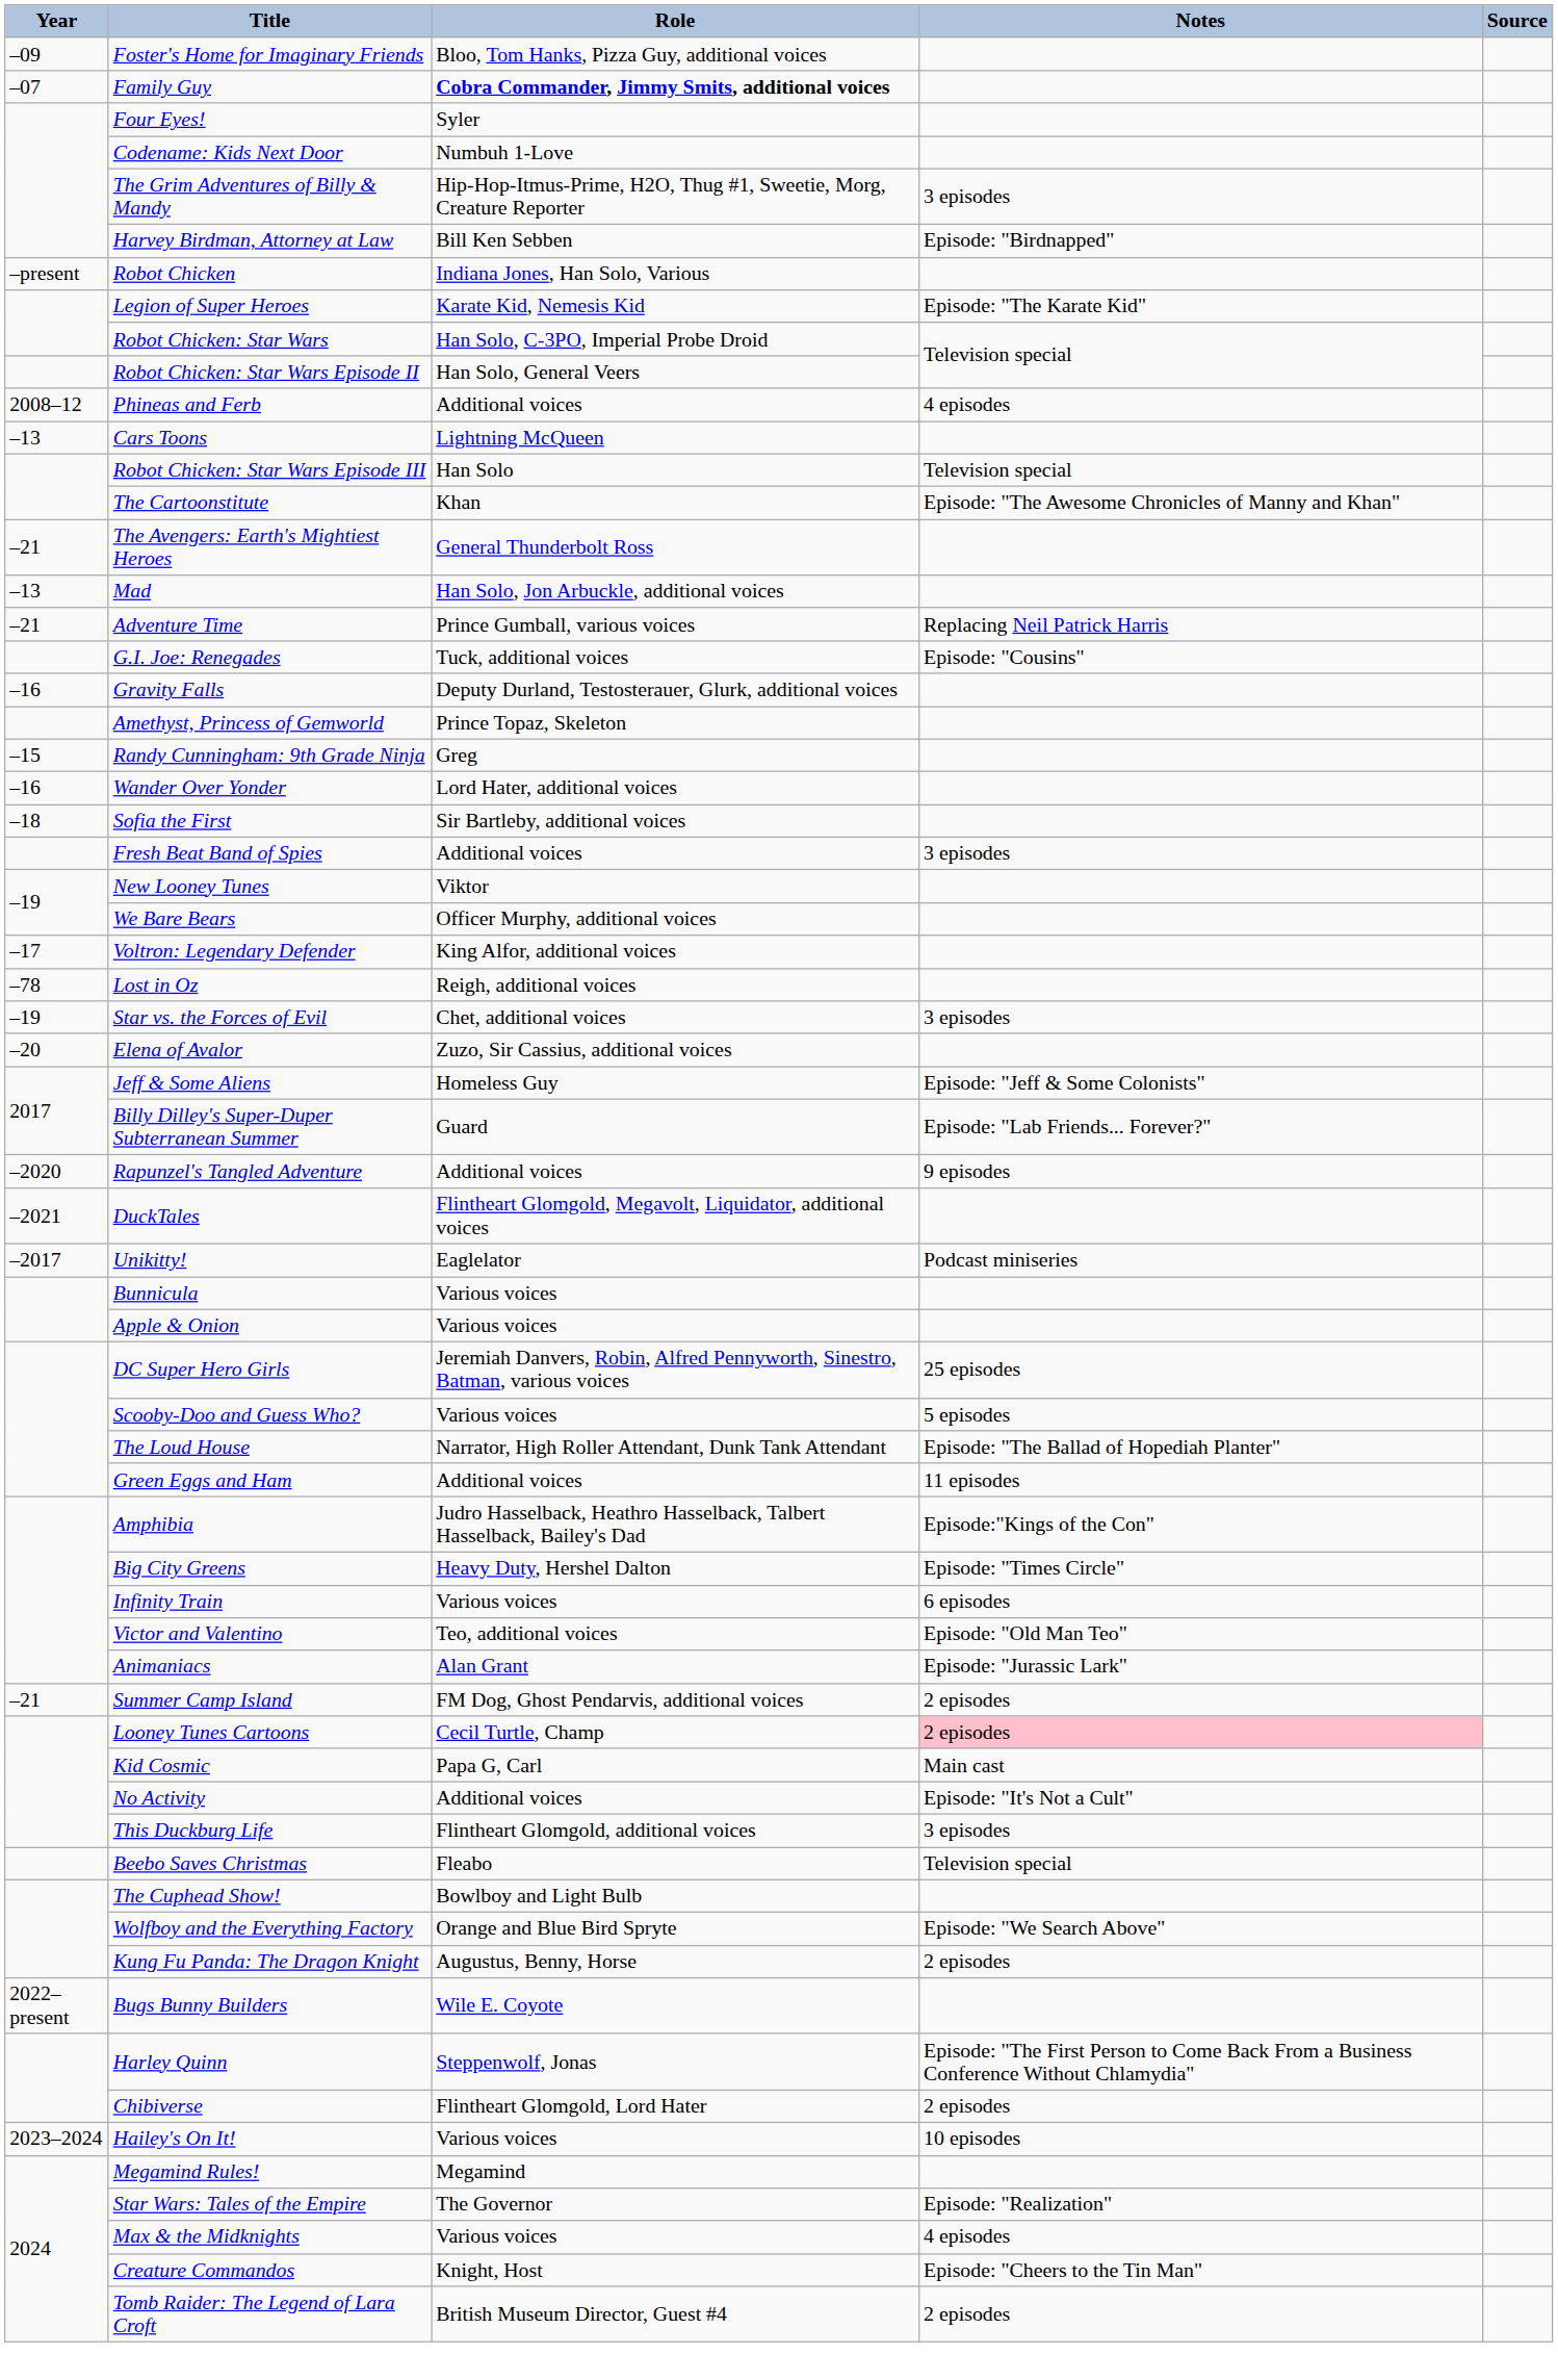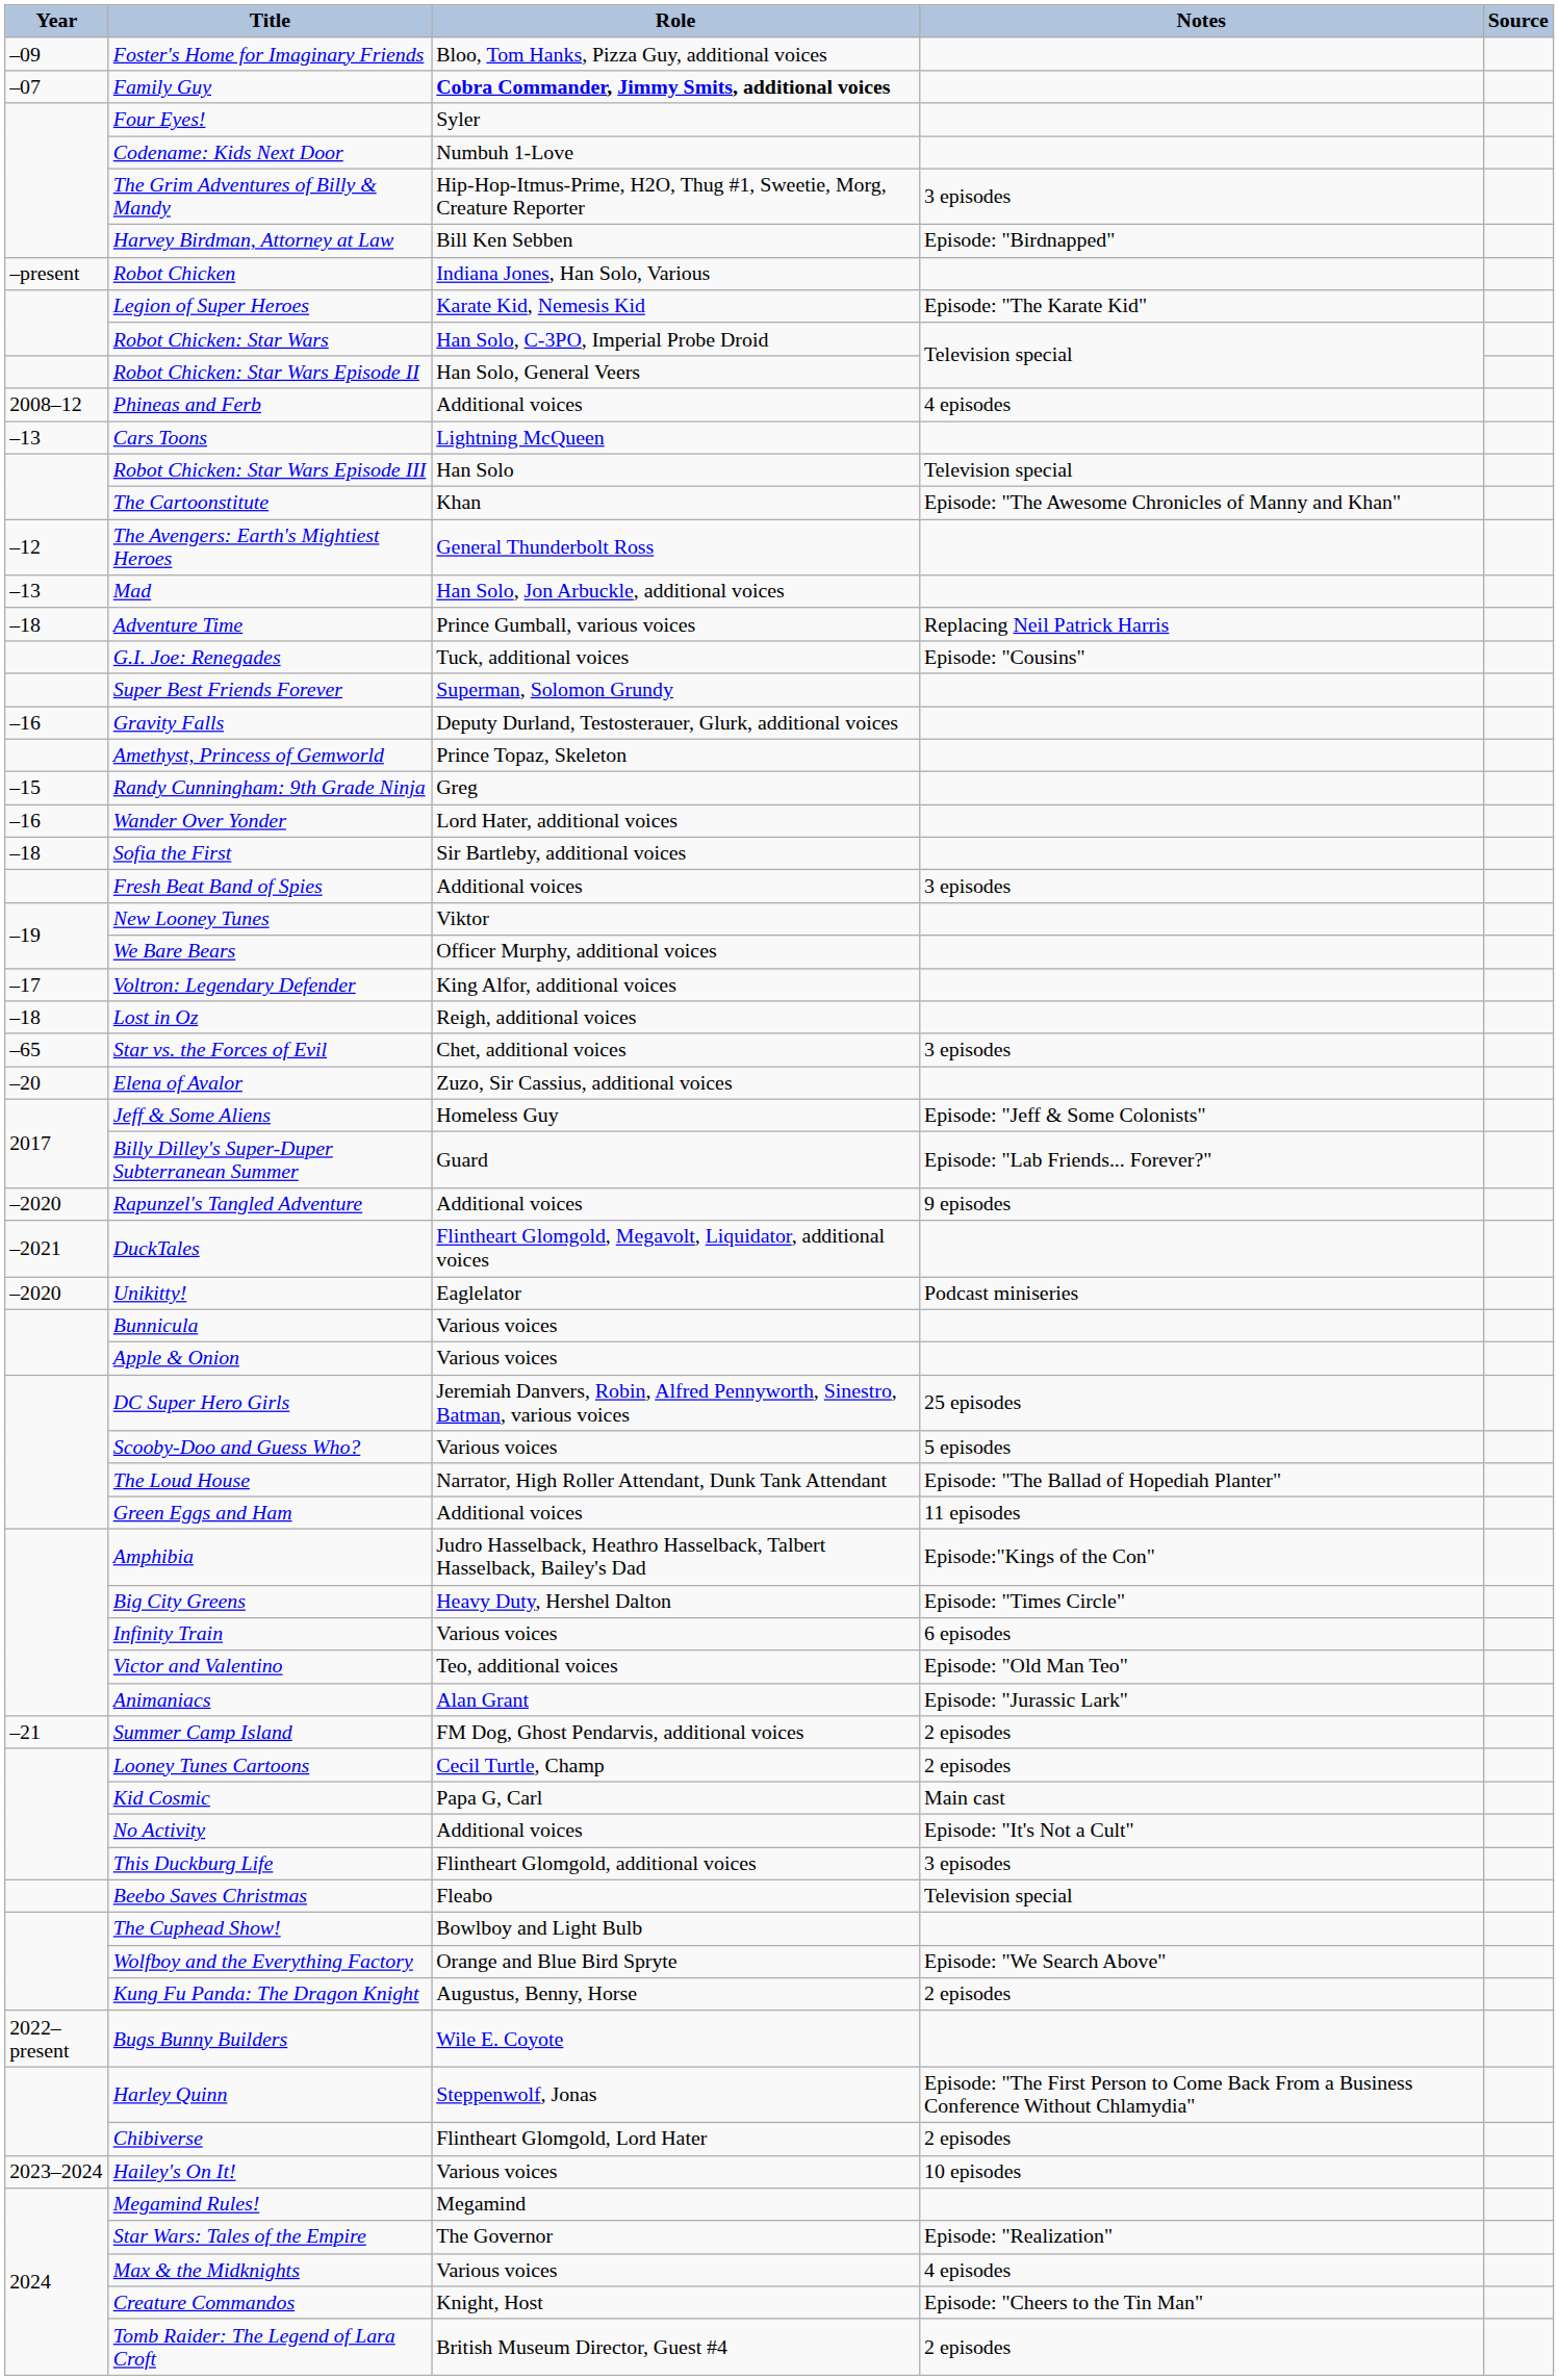The Avengers: Earth's Mightiest Heroes | Year: –21 -> –12
Adventure Time | Year: –21 -> –18
+ row: Super Best Friends Forever | Superman, Solomon Grundy
Lost in Oz | Year: –78 -> –18
Star vs. the Forces of Evil | Year: –19 -> –65
Unikitty! | Year: –2017 -> –2020
Looney Tunes Cartoons | Notes: pink background -> no background
